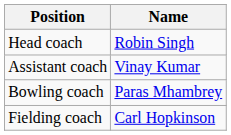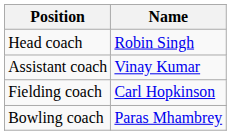rows swapped: Bowling coach <-> Fielding coach
